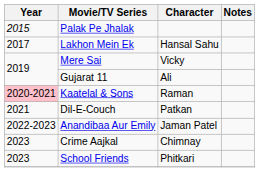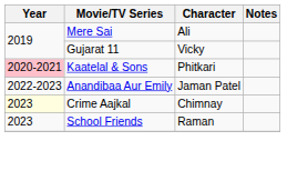- row: 2015 | Palak Pe Jhalak
- row: 2017 | Lakhon Mein Ek | Hansal Sahu
Mere Sai | Character: Vicky -> Ali
Gujarat 11 | Character: Ali -> Vicky
Kaatelal & Sons | Character: Raman -> Phitkari
- row: 2021 | Dil-E-Couch | Patkan
Crime Aajkal | Year: no background -> lightyellow background
School Friends | Character: Phitkari -> Raman
